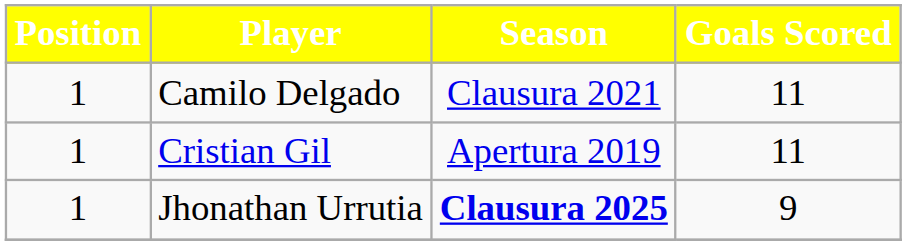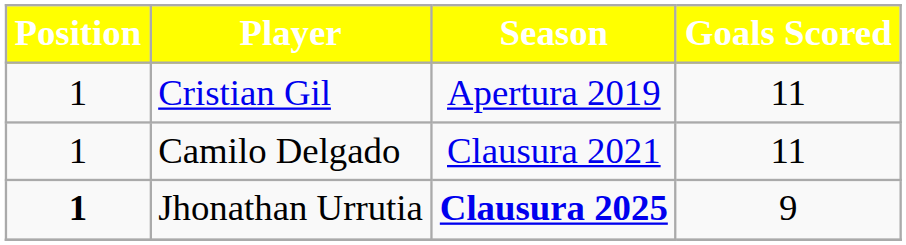rows swapped: Cristian Gil <-> Camilo Delgado
Jhonathan Urrutia | Position: normal -> bold
